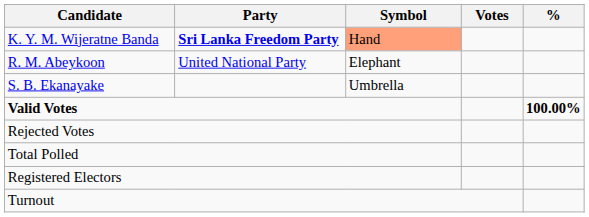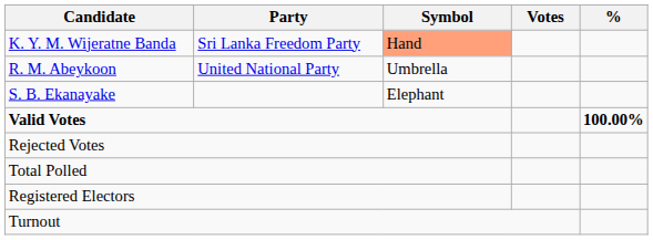K. Y. M. Wijeratne Banda | Party: bold -> normal
R. M. Abeykoon | Symbol: Elephant -> Umbrella
S. B. Ekanayake | Symbol: Umbrella -> Elephant
